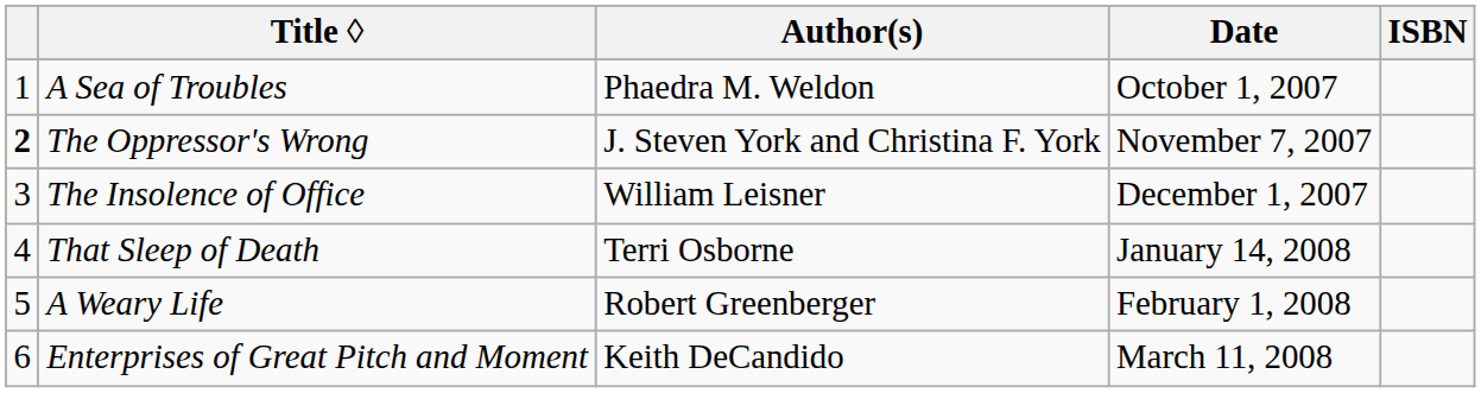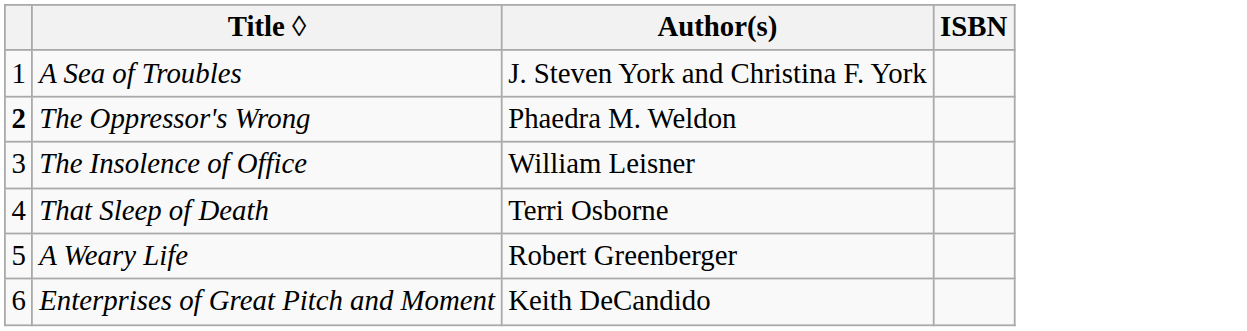- column: Date | October 1, 2007 | November 7, 2007 | December 1, 2007 | January 14, 2008 | February 1, 2008 | March 11, 2008
A Sea of Troubles | Author(s): Phaedra M. Weldon -> J. Steven York and Christina F. York
The Oppressor's Wrong | Author(s): J. Steven York and Christina F. York -> Phaedra M. Weldon
